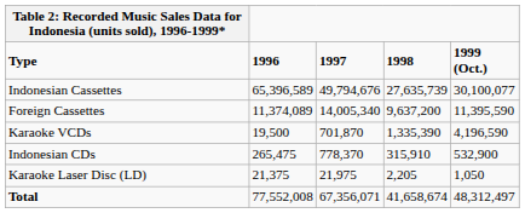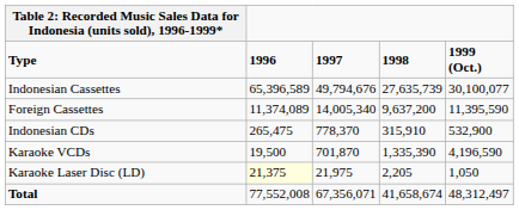rows swapped: Indonesian CDs <-> Karaoke VCDs
Karaoke Laser Disc (LD) | 1996: no background -> lightyellow background
